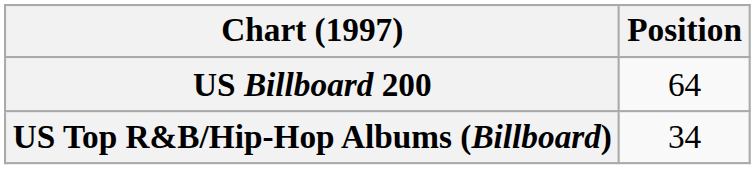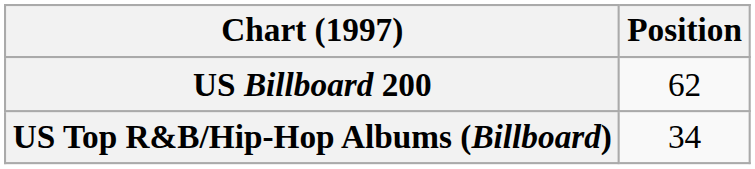US Billboard 200 | Position: 64 -> 62
